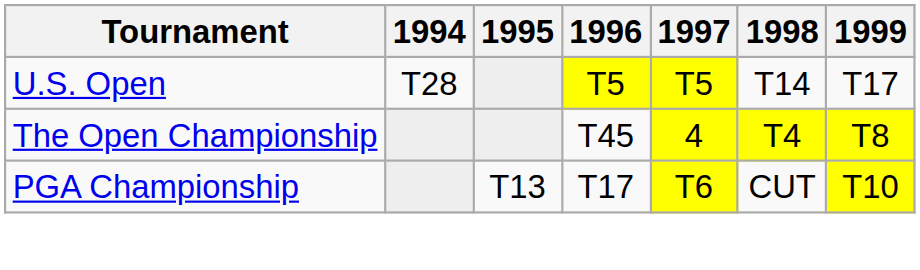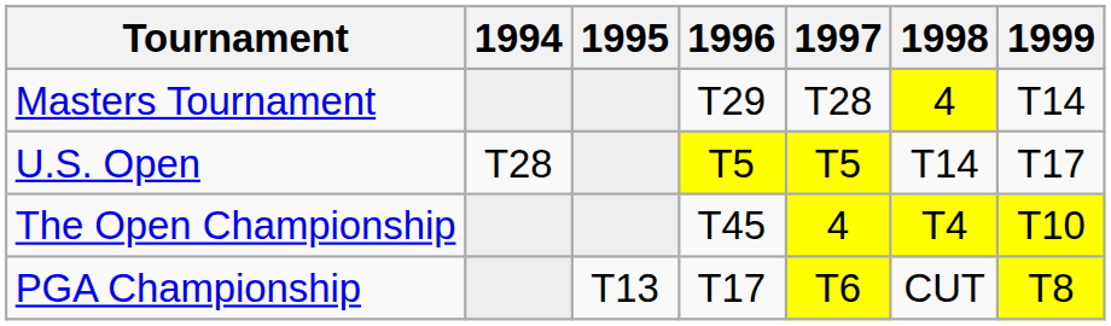+ row: Masters Tournament | T29 | T28 | 4 | T14
The Open Championship | 1999: T8 -> T10
PGA Championship | 1999: T10 -> T8
